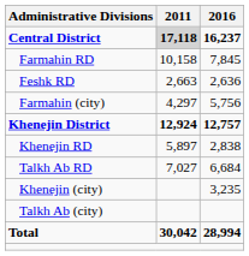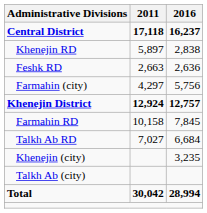Central District | 2011: lightgrey background -> no background
rows swapped: Farmahin RD <-> Khenejin RD
